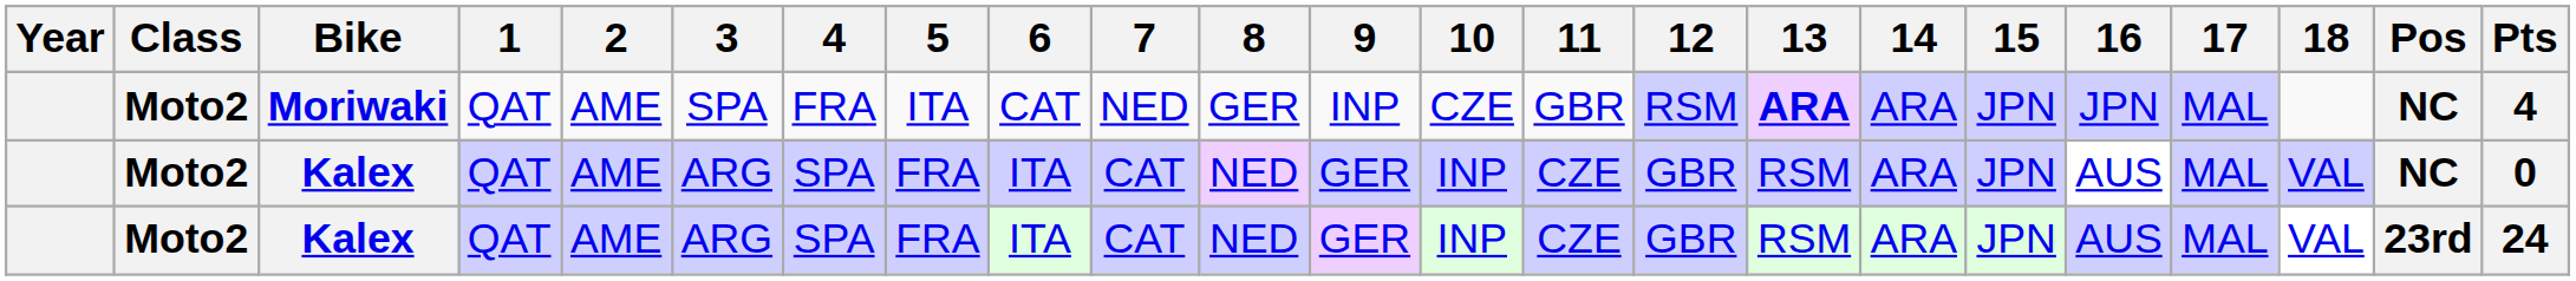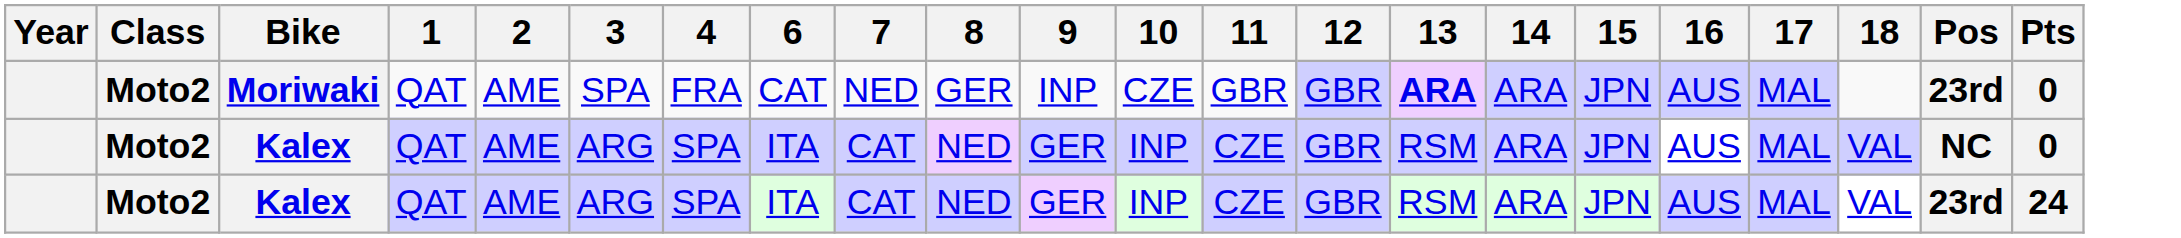- column: 5 | ITA | FRA | FRA
Moriwaki | 12: RSM -> GBR
Moriwaki | 16: JPN -> AUS
Moriwaki | Pos: NC -> 23rd
Moriwaki | Pts: 4 -> 0
